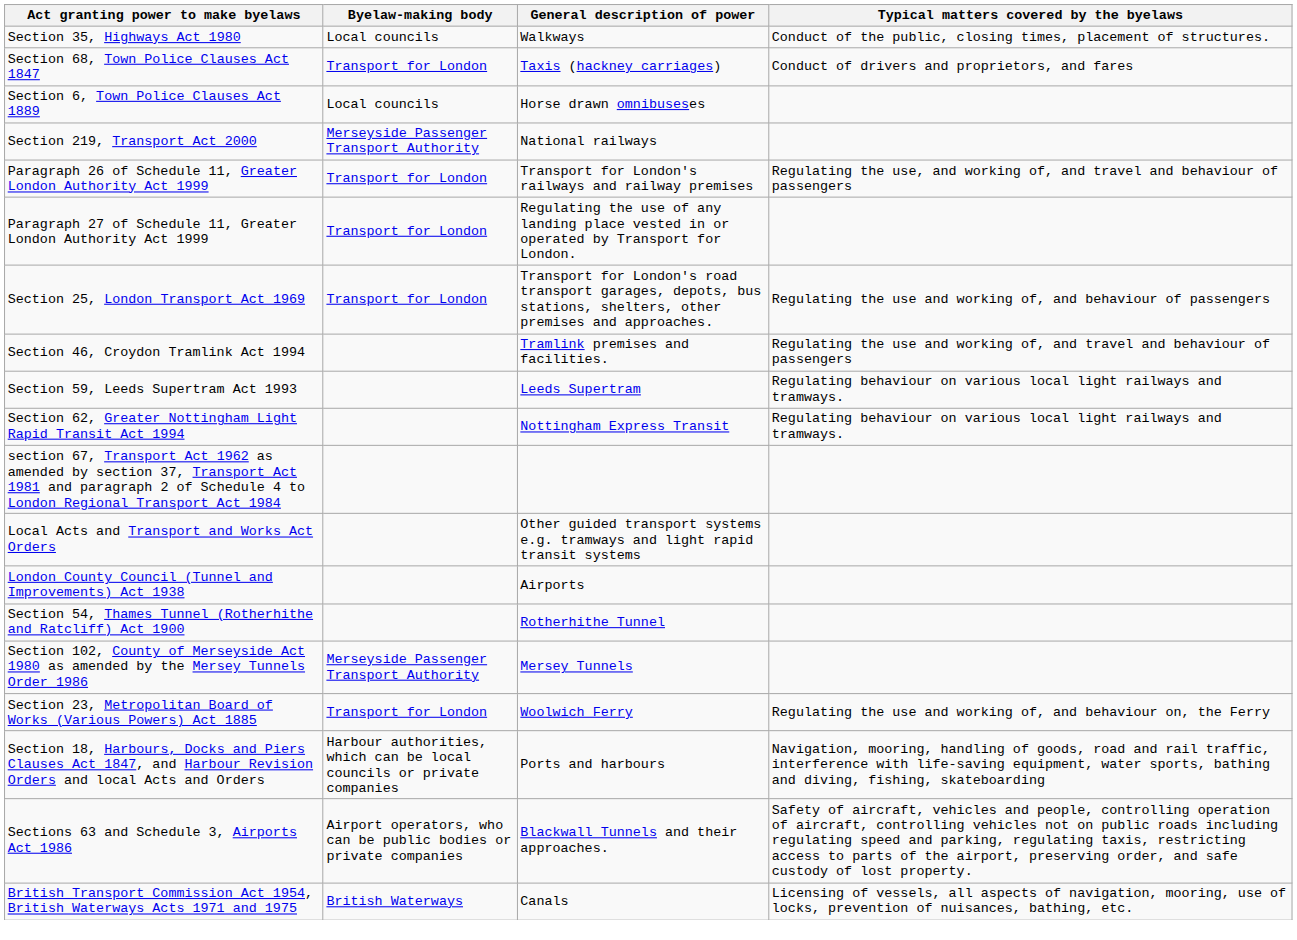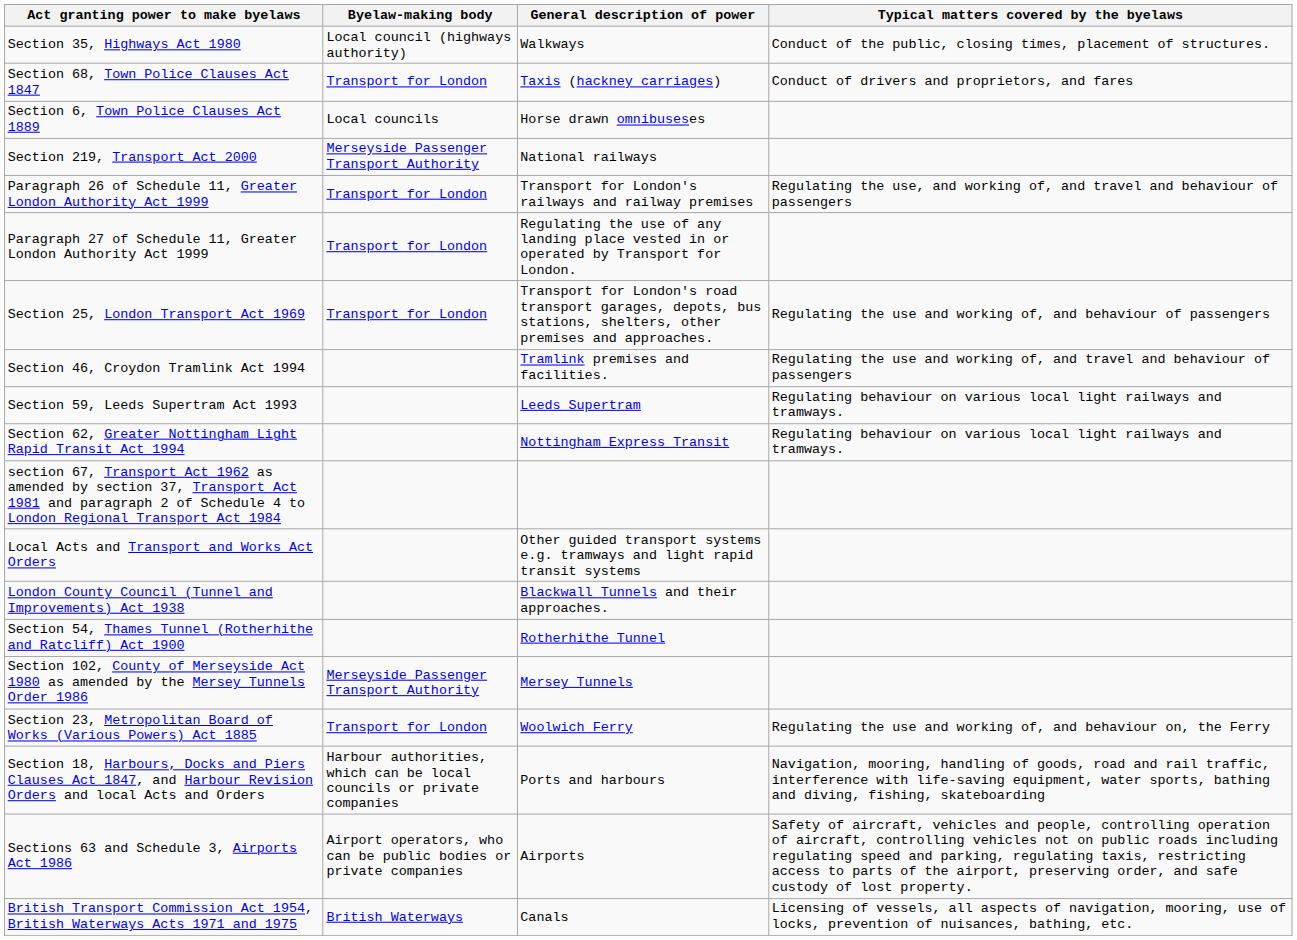Section 35, Highways Act 1980 | Byelaw-making body: Local councils -> Local council (highways authority)
London County Council (Tunnel and Improvements) Act 1938 | General description of power: Airports -> Blackwall Tunnels and their approaches.
Sections 63 and Schedule 3, Airports Act 1986 | General description of power: Blackwall Tunnels and their approaches. -> Airports
